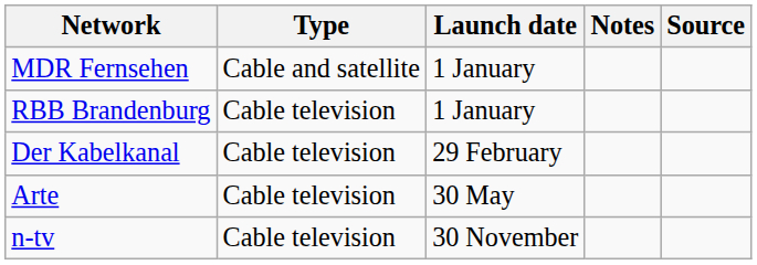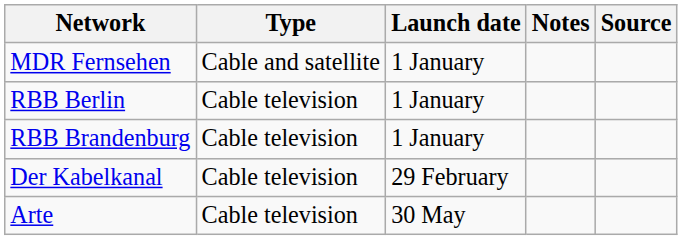+ row: RBB Berlin | Cable television | 1 January
- row: n-tv | Cable television | 30 November
